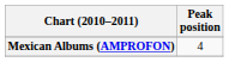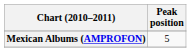Mexican Albums (AMPROFON) | Peak position: 4 -> 5
